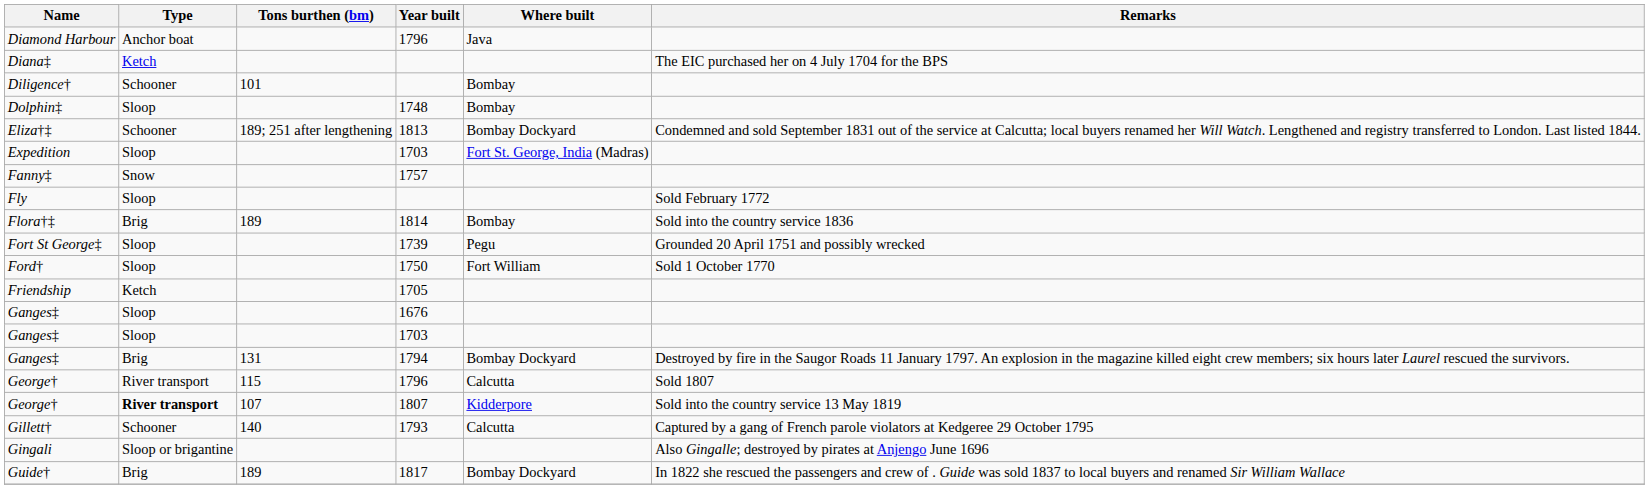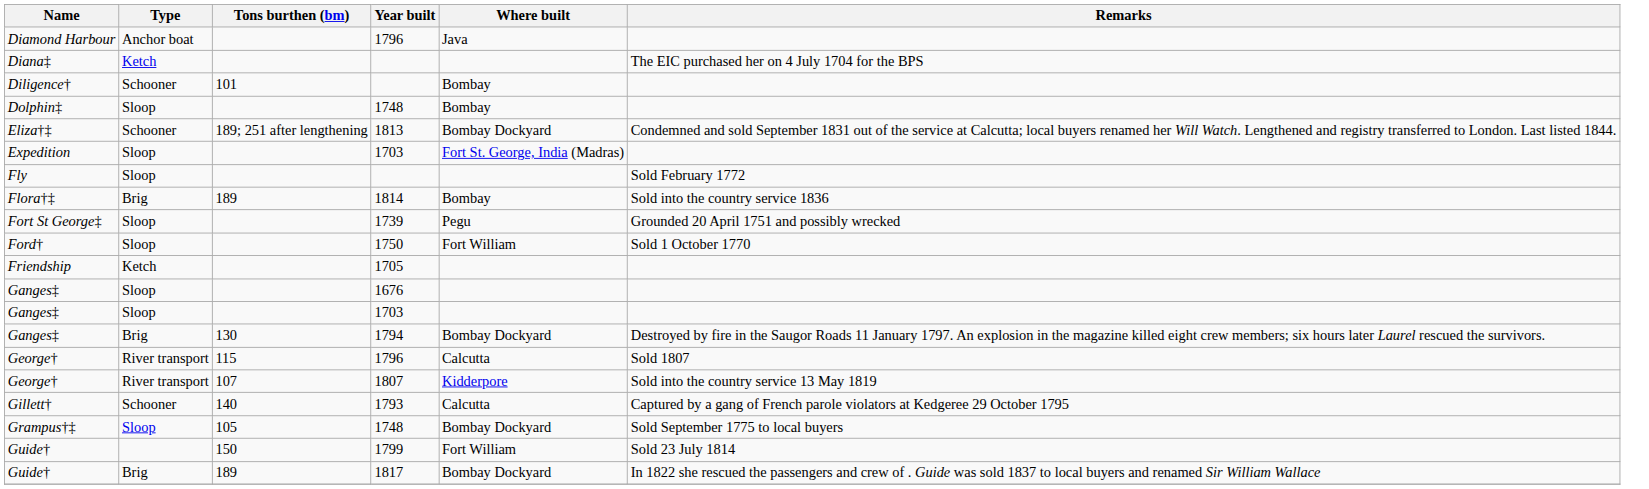- row: Fanny‡ | Snow | 1757
Ganges‡ / 1794 | Tons burthen (bm): 131 -> 130
George† / 1807 | Type: bold -> normal
- row: Gingali | Sloop or brigantine | Also Gingalle; destroyed by pirates at Anjengo June 1696
+ row: Grampus†‡ | Sloop | 105 | 1748 | Bombay Dockyard | Sold September 1775 to local buyers
+ row: Guide† | 150 | 1799 | Fort William | Sold 23 July 1814
